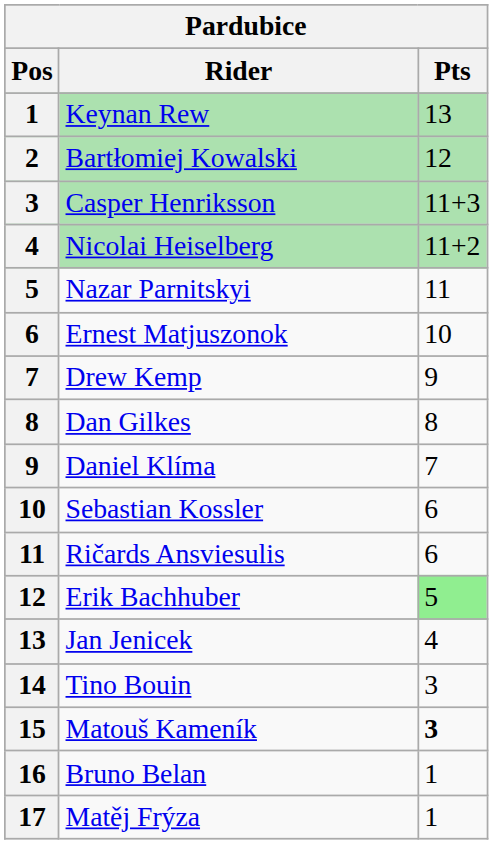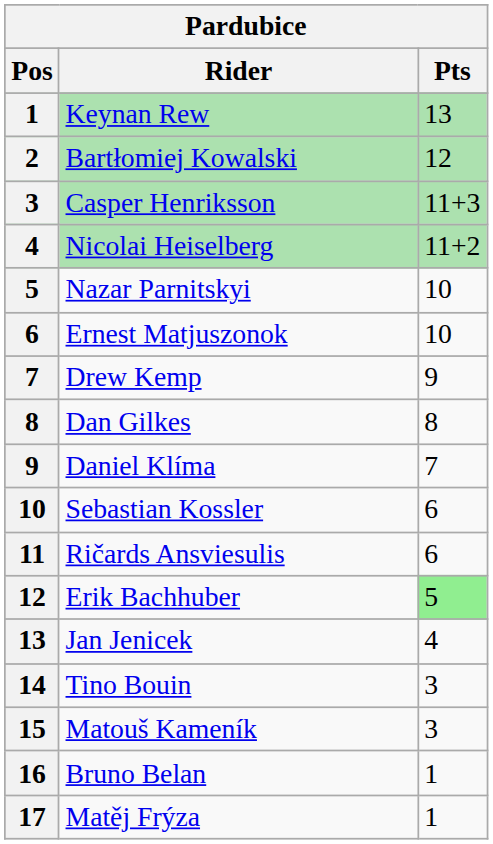Nazar Parnitskyi | Pts: 11 -> 10
Matouš Kameník | Pts: bold -> normal
